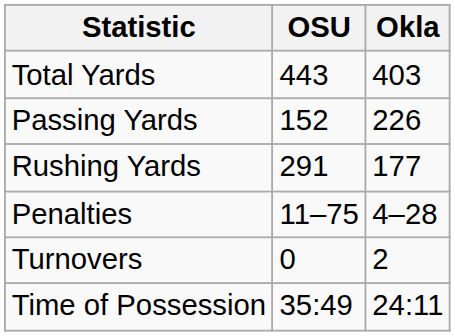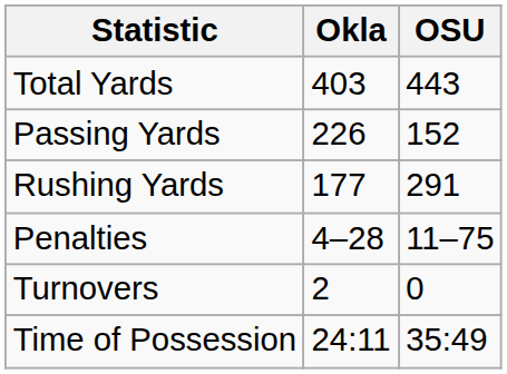columns swapped: OSU <-> Okla
